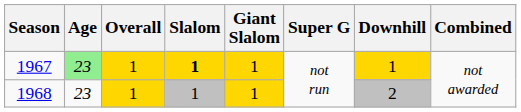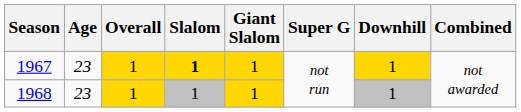1967 | Age: lightgreen background -> no background
1968 | Downhill: 2 -> 1
